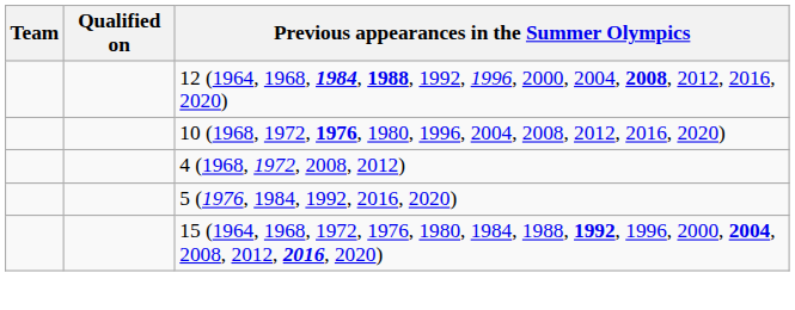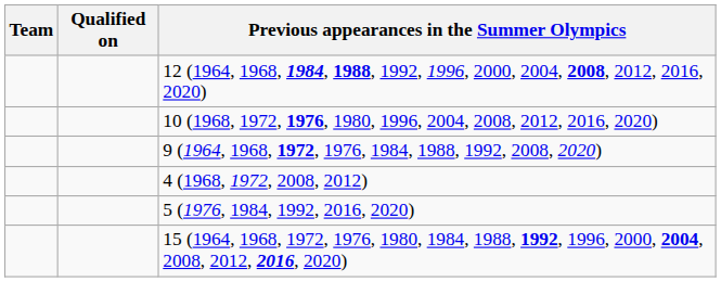+ row: 9 (1964, 1968, 1972, 1976, 1984, 1988, 1992, 2008, 2020)
